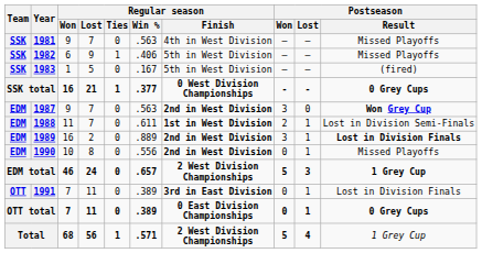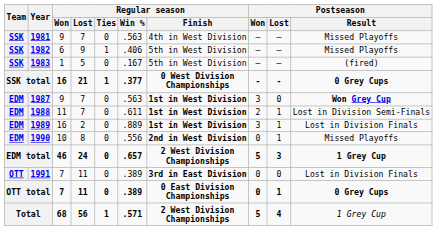1987 | Regular season / Finish: 2nd in West Division -> 1st in West Division
1989 | Regular season / Finish: 2nd in West Division -> 1st in West Division
1989 | Postseason / Result: bold -> normal
1991 | Postseason / Lost: 1 -> 0
